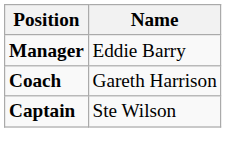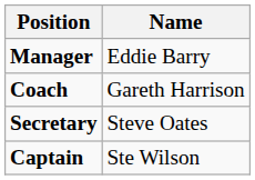+ row: Secretary | Steve Oates
